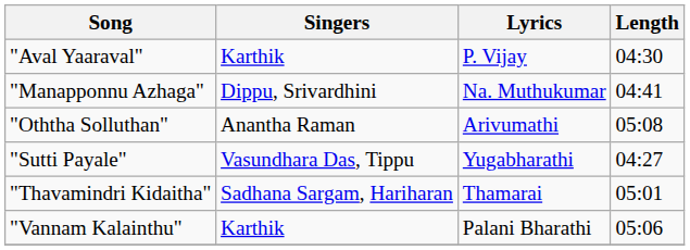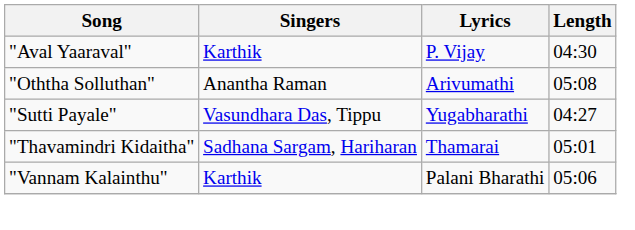- row: "Manapponnu Azhaga" | Dippu, Srivardhini | Na. Muthukumar | 04:41
